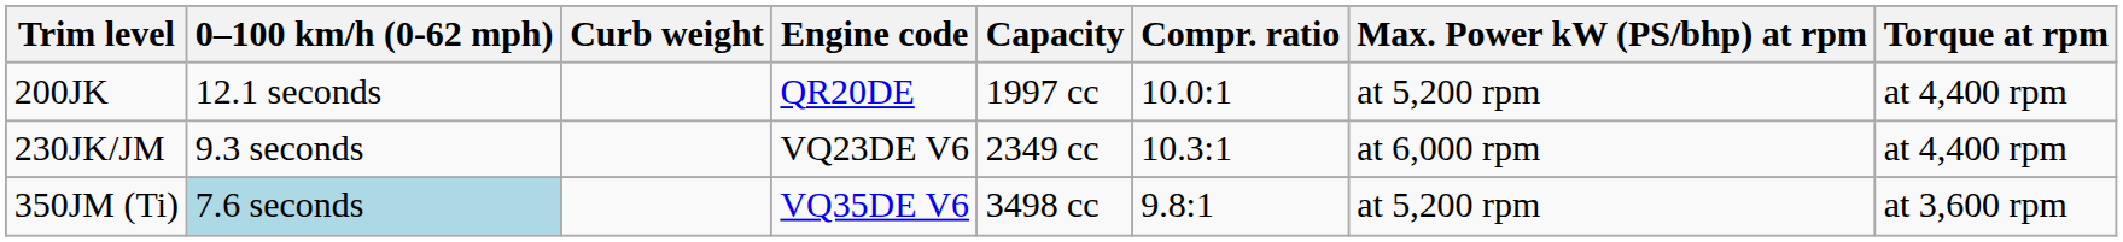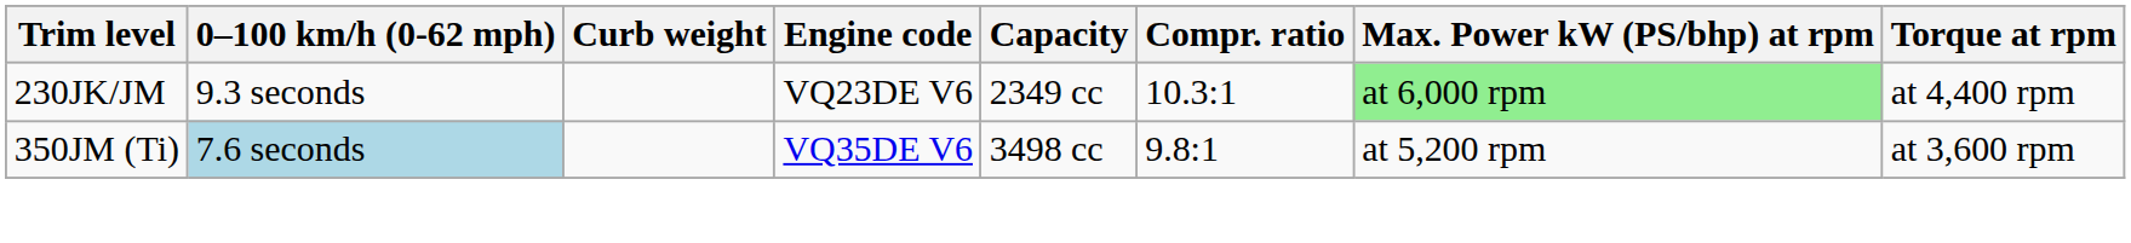- row: 200JK | 12.1 seconds | QR20DE | 1997 cc | 10.0:1 | at 5,200 rpm | at 4,400 rpm
230JK/JM | Max. Power kW (PS/bhp) at rpm: no background -> lightgreen background
